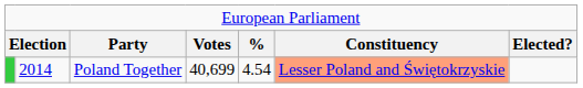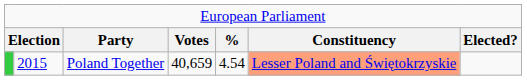Poland Together | column 2: 2014 -> 2015
Poland Together | column 4: 40,699 -> 40,659
